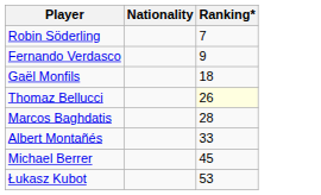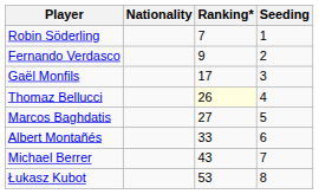+ column: Seeding | 1 | 2 | 3 | 4 | 5 | 6 | 7 | 8
Gaël Monfils | Ranking*: 18 -> 17
Marcos Baghdatis | Ranking*: 28 -> 27
Michael Berrer | Ranking*: 45 -> 43
